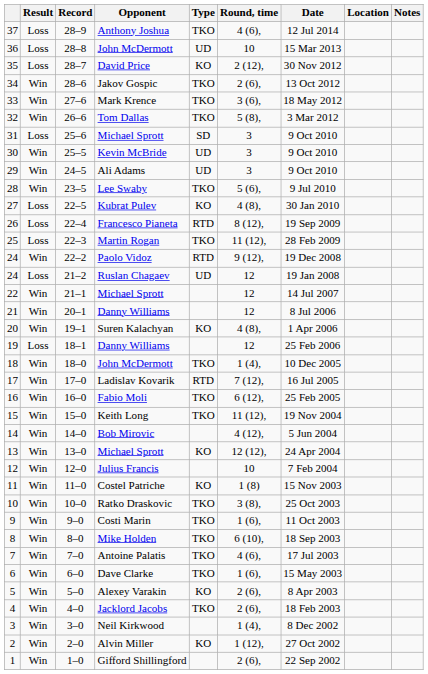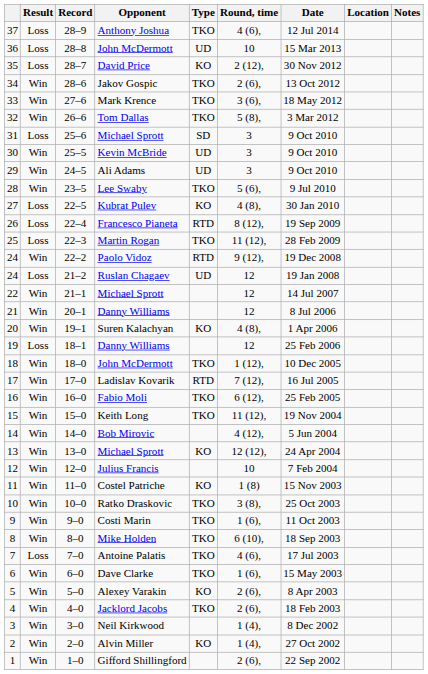18–0 | Round, time: 1 (4), -> 1 (12),
7–0 | Result: Win -> Loss
2–0 | Round, time: 1 (12), -> 1 (4),
